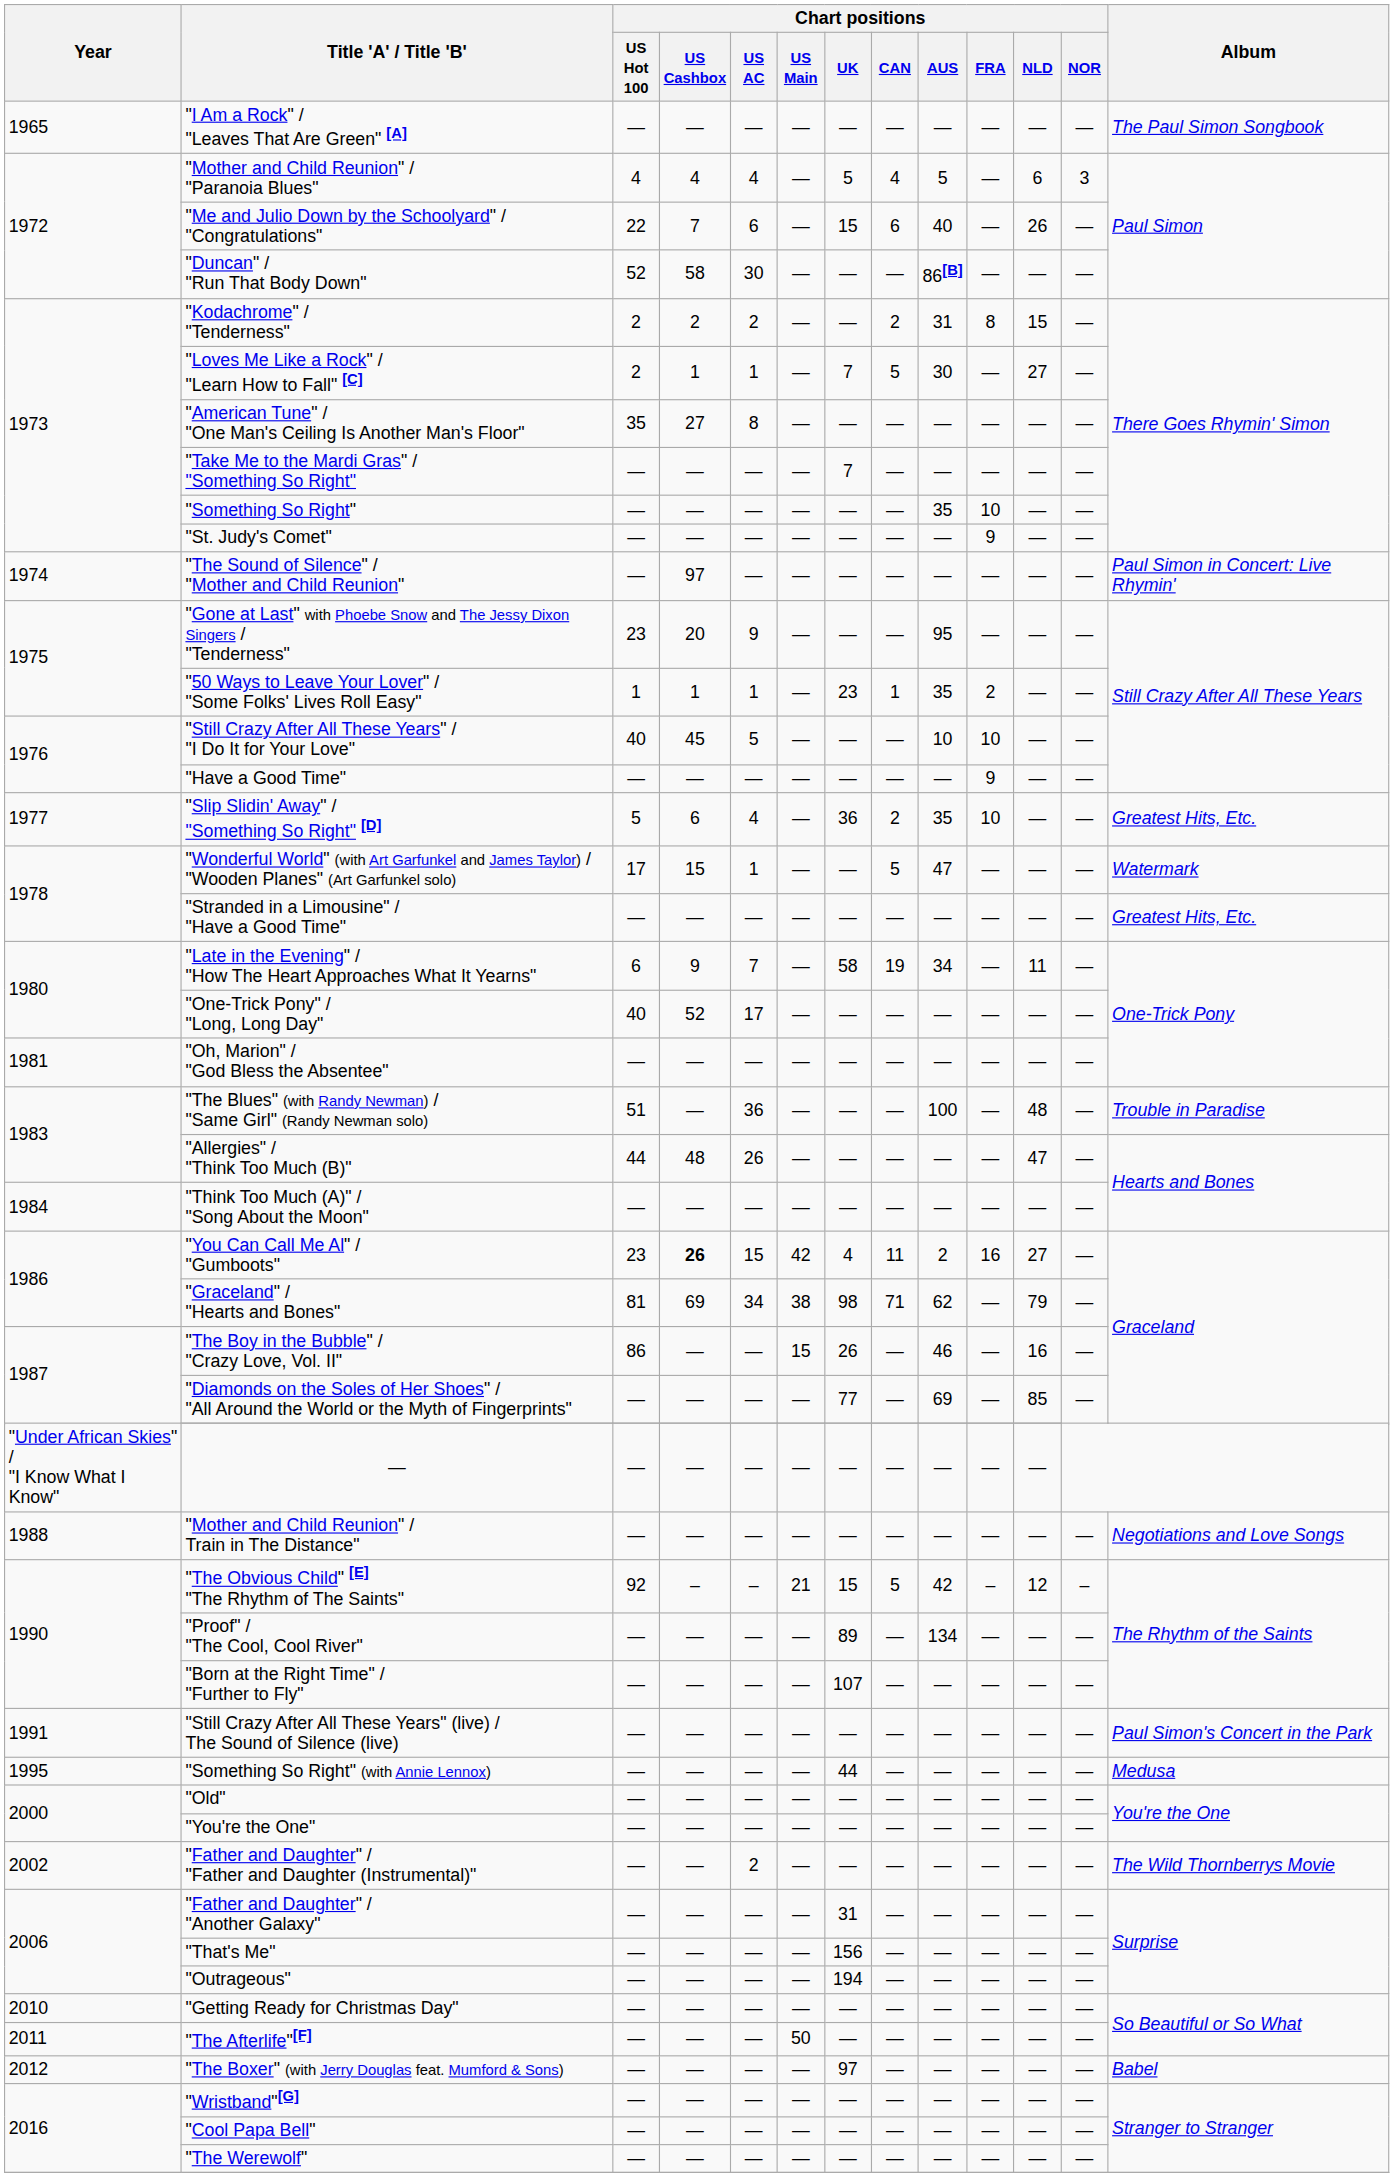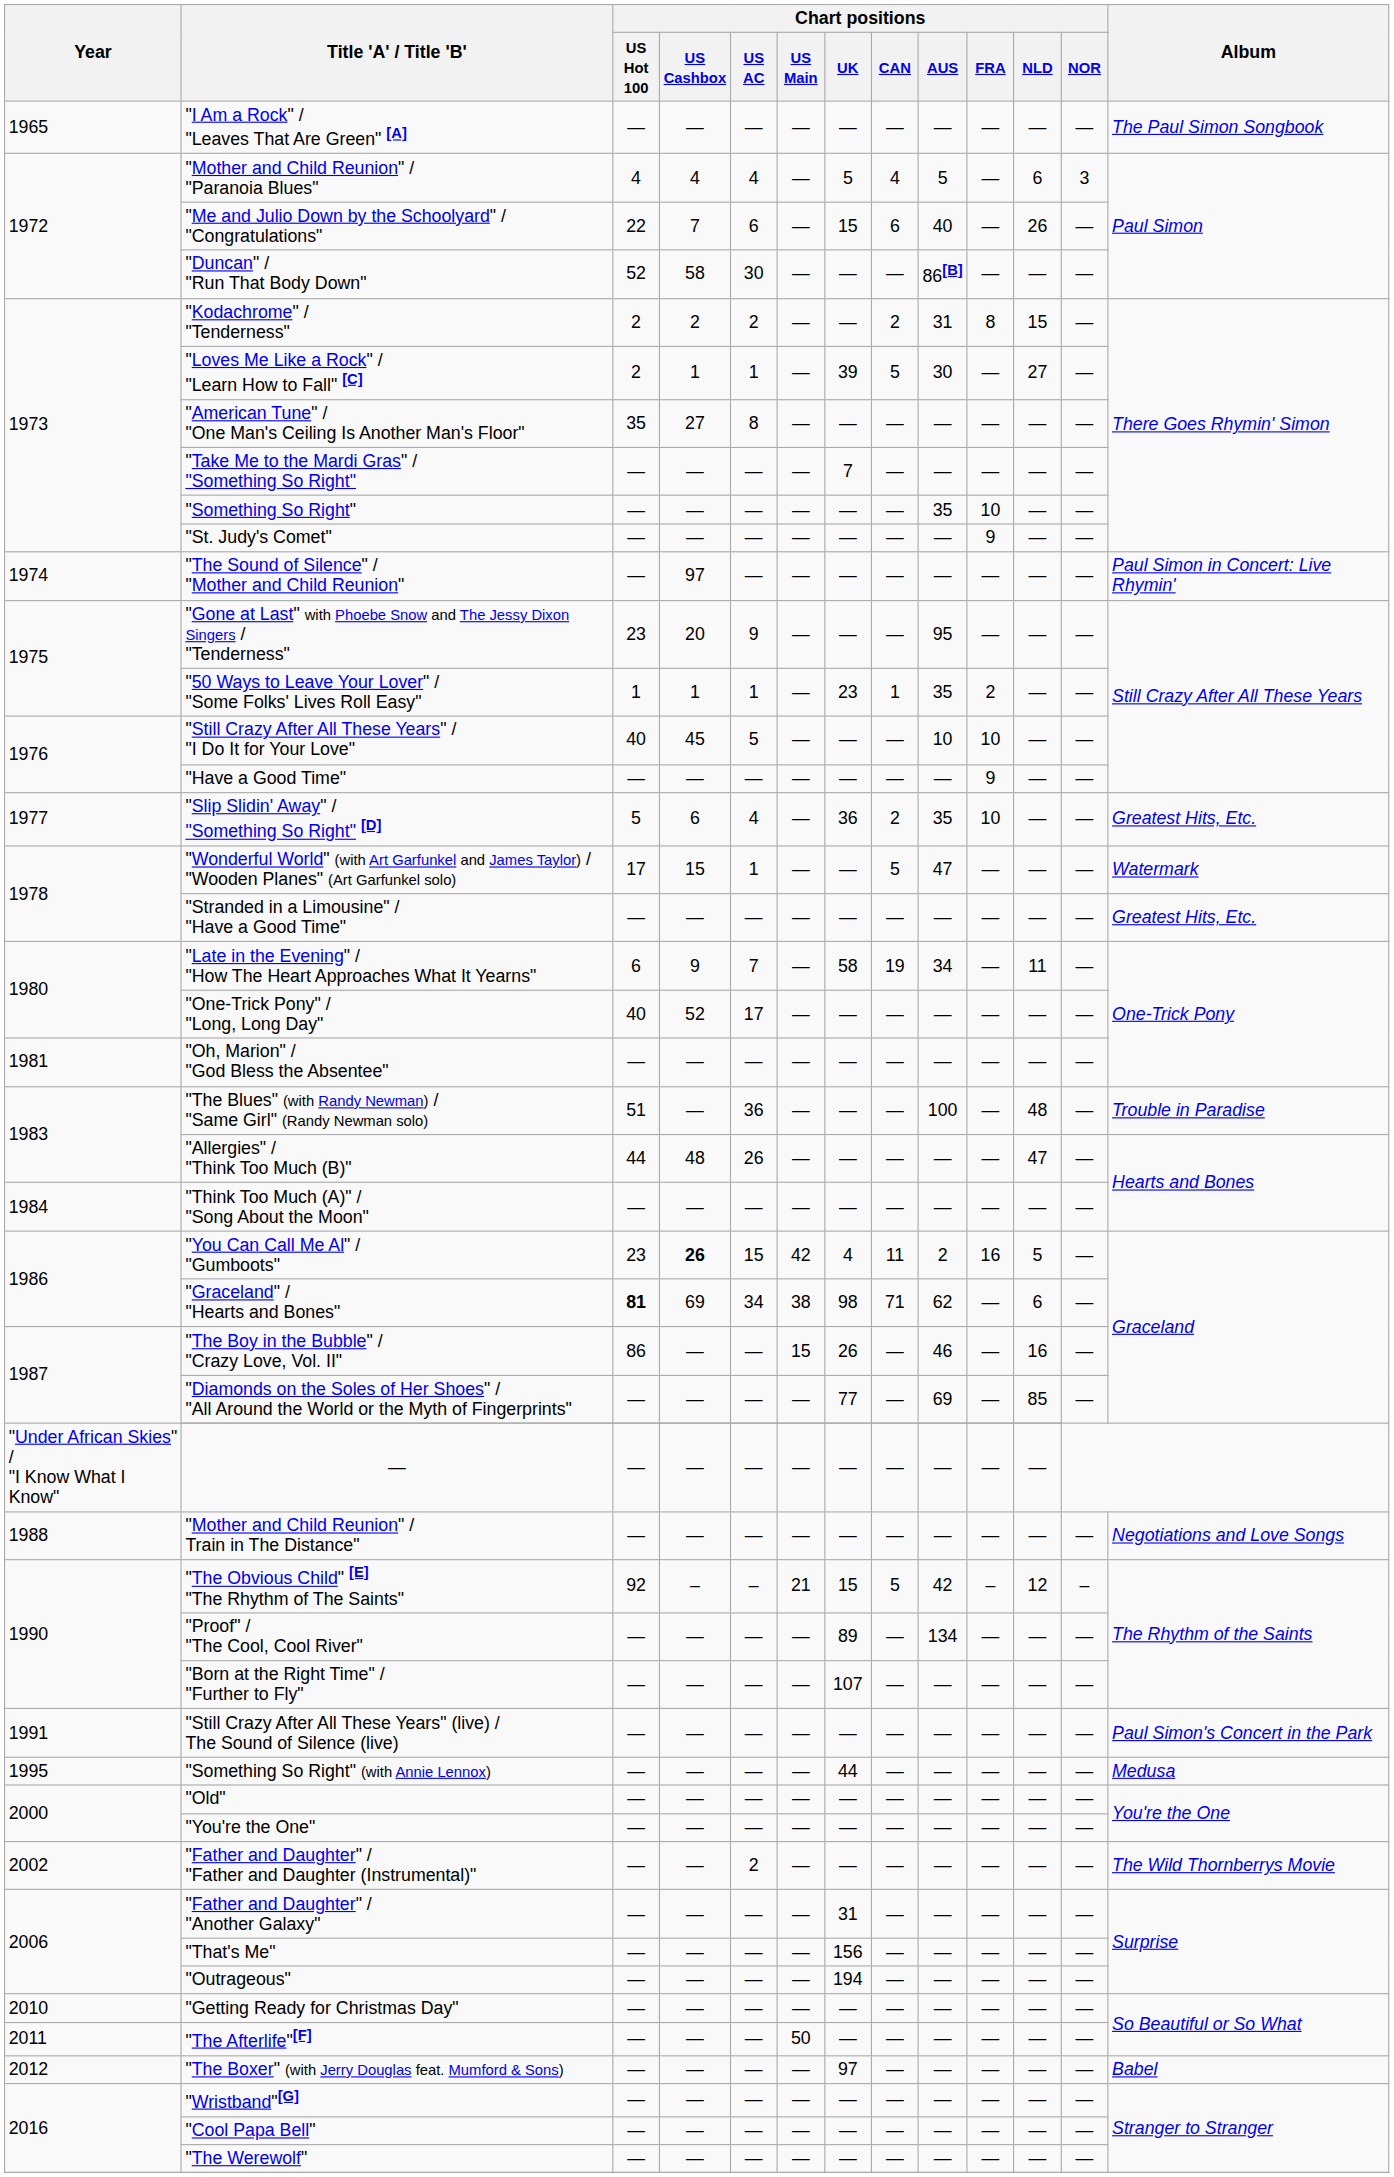"Loves Me Like a Rock" / "Learn How to Fall" [C] | Chart positions / UK: 7 -> 39
"You Can Call Me Al" / "Gumboots" | Chart positions / NLD: 27 -> 5
"Graceland" / "Hearts and Bones" | Chart positions / US Hot 100: normal -> bold
"Graceland" / "Hearts and Bones" | Chart positions / NLD: 79 -> 6
